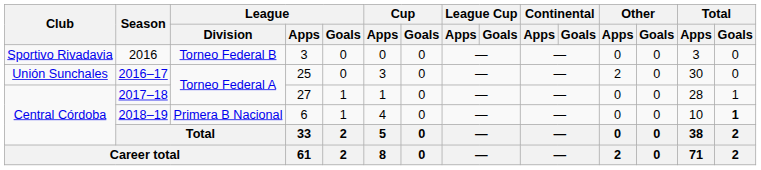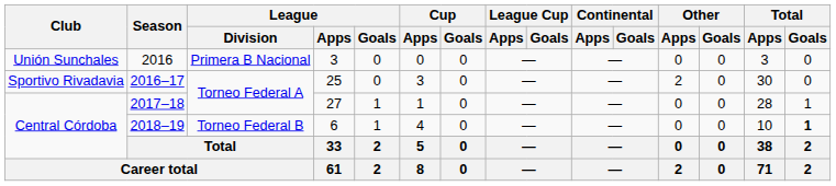2016 | Club: Sportivo Rivadavia -> Unión Sunchales
2016 | League / Division: Torneo Federal B -> Primera B Nacional
2016–17 | Club: Unión Sunchales -> Sportivo Rivadavia
2018–19 | League / Division: Primera B Nacional -> Torneo Federal B
